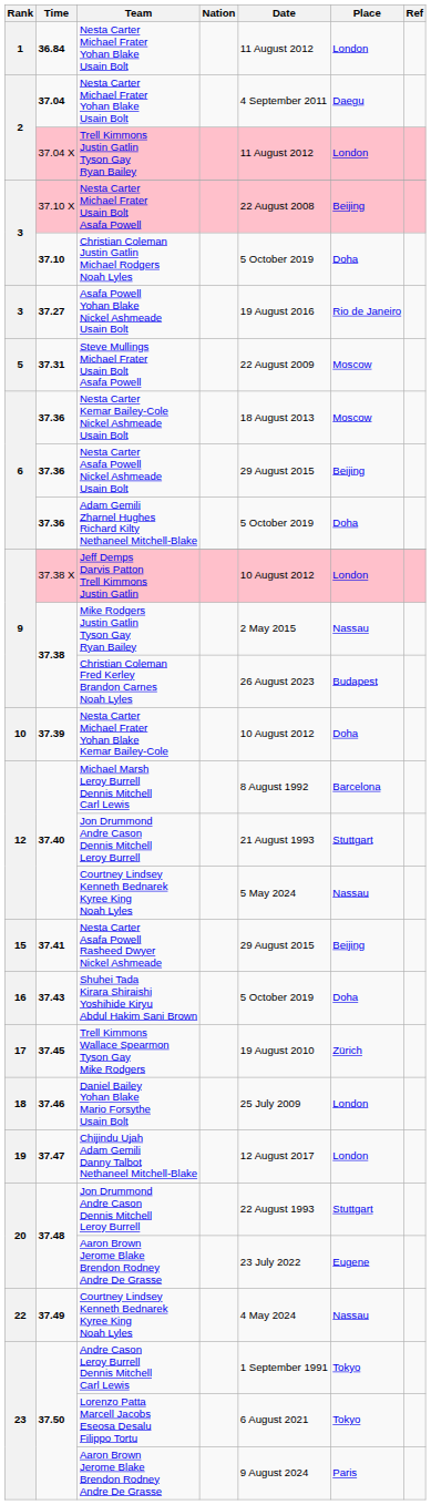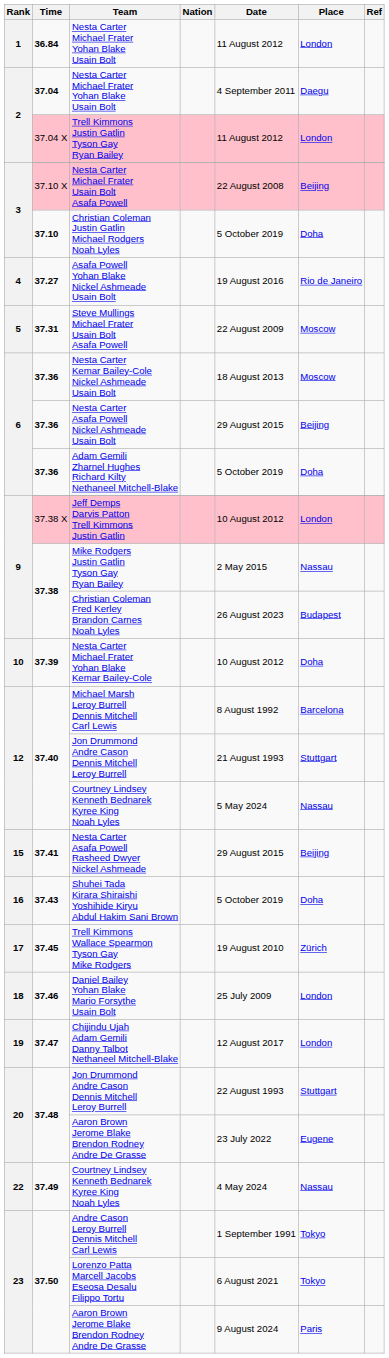Asafa Powell Yohan Blake Nickel Ashmeade Usain Bolt | Rank: 3 -> 4
